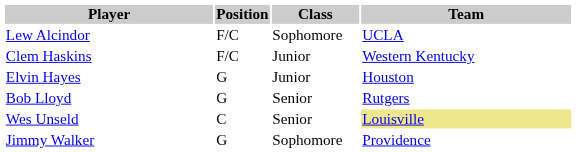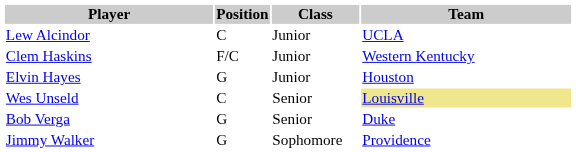Lew Alcindor | Position: F/C -> C
Lew Alcindor | Class: Sophomore -> Junior
- row: Bob Lloyd | G | Senior | Rutgers
+ row: Bob Verga | G | Senior | Duke
